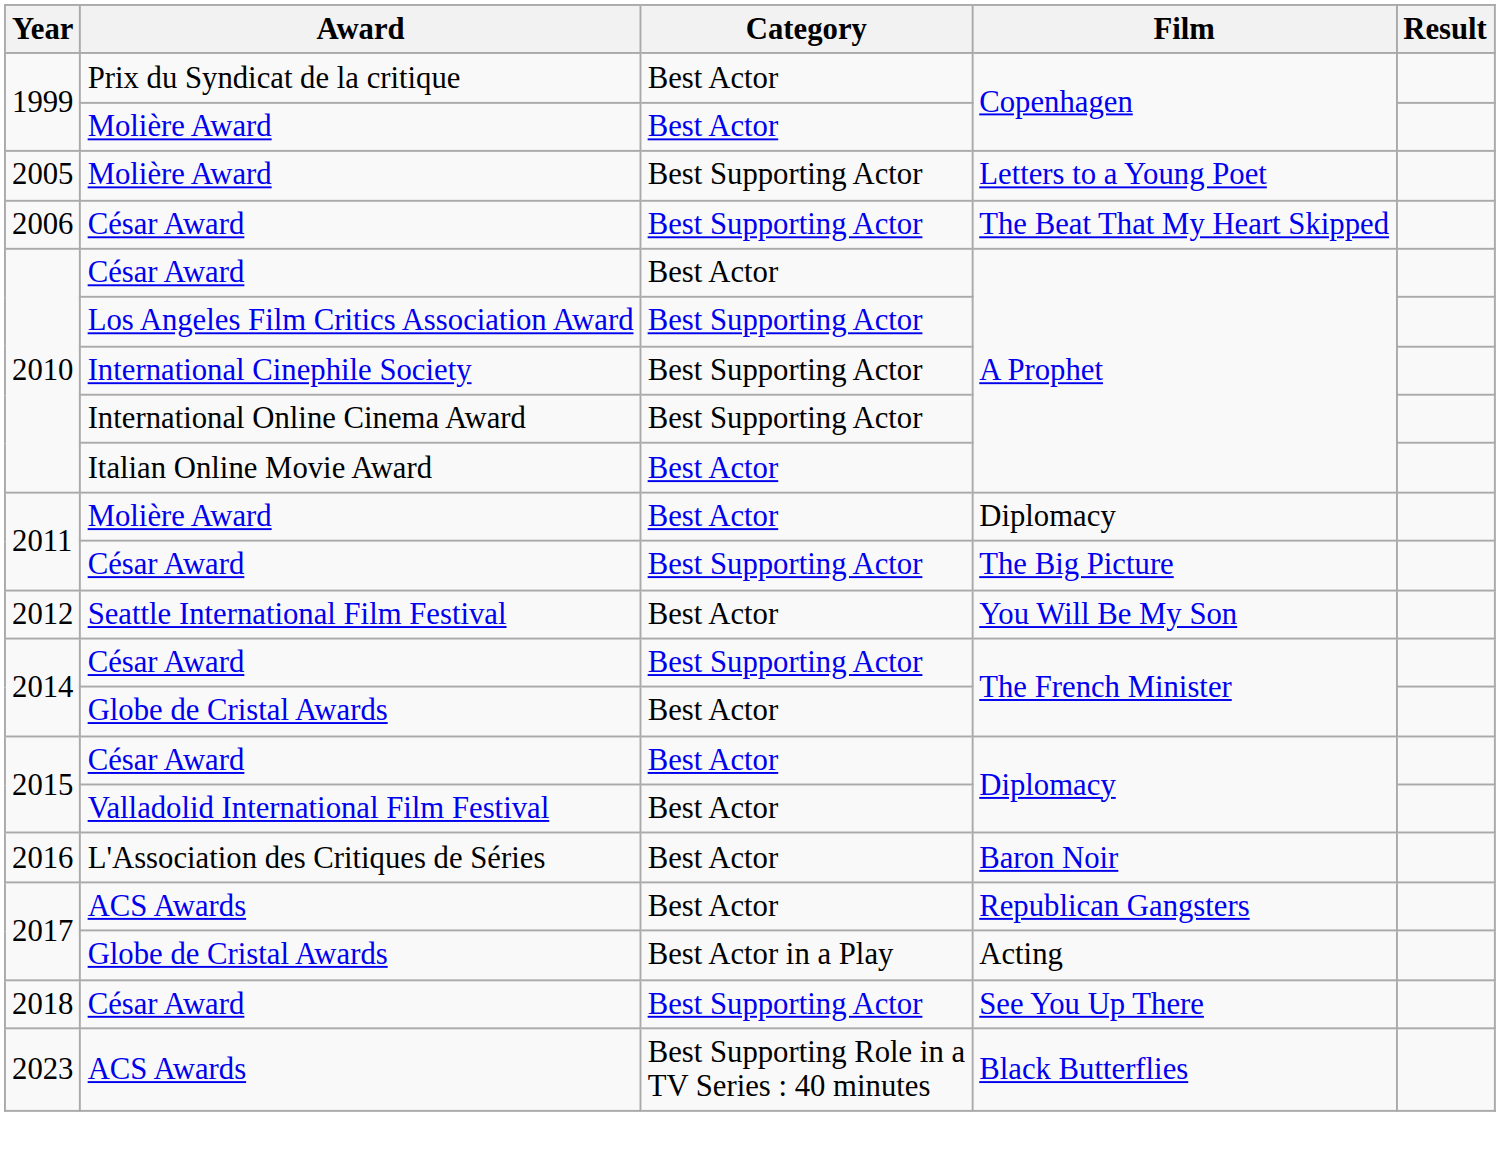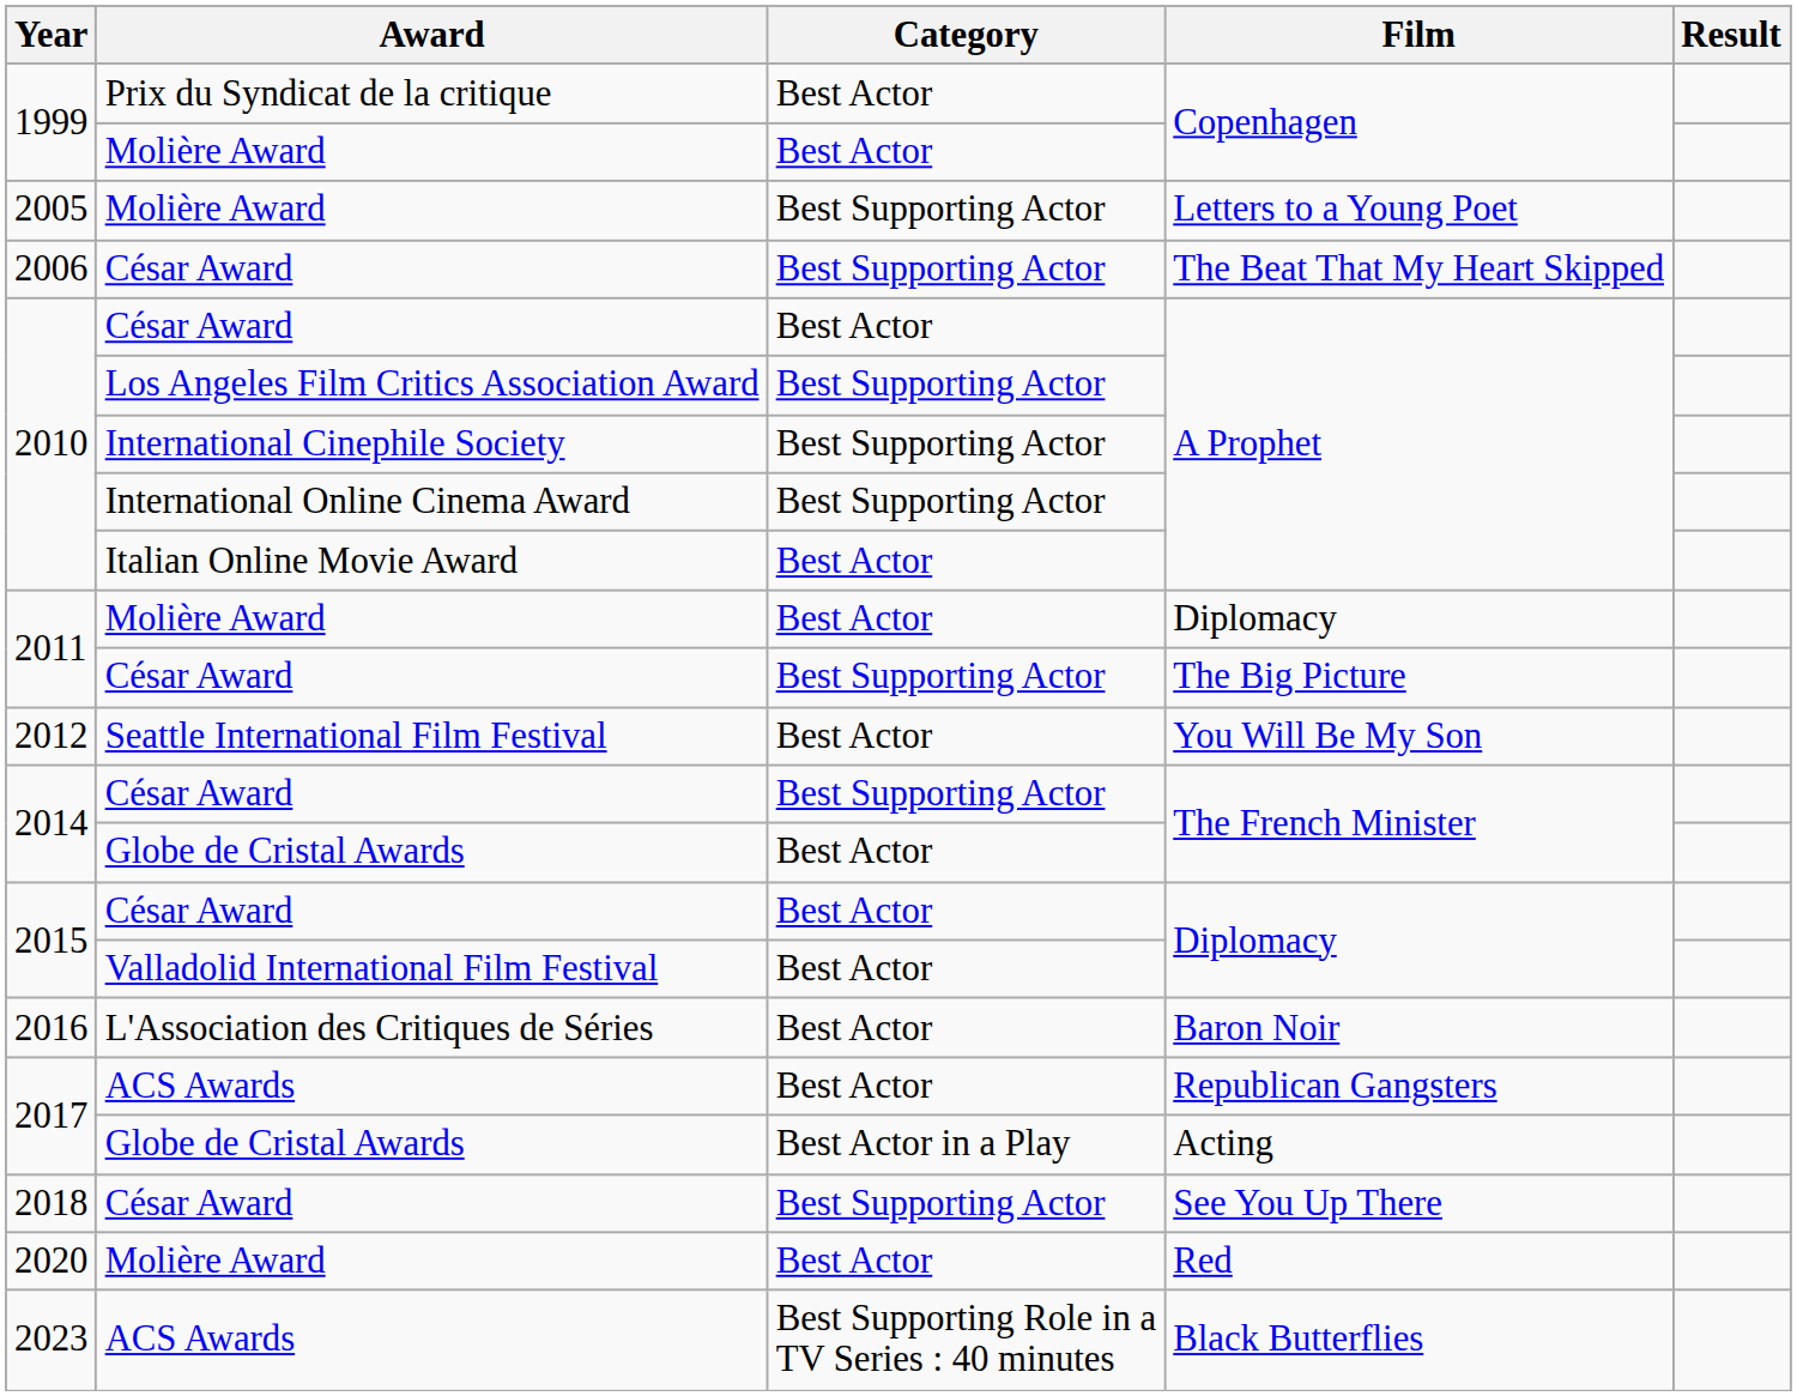+ row: 2020 | Molière Award | Best Actor | Red
